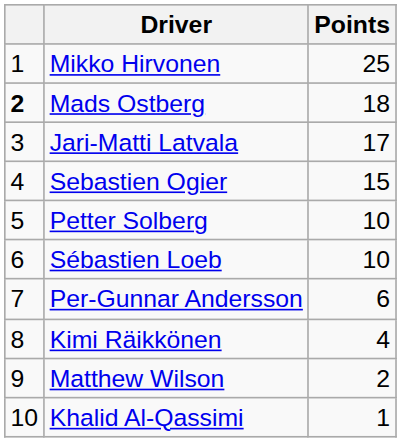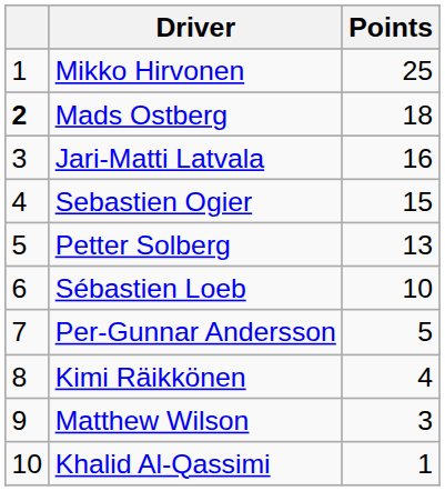Jari-Matti Latvala | Points: 17 -> 16
Petter Solberg | Points: 10 -> 13
Per-Gunnar Andersson | Points: 6 -> 5
Matthew Wilson | Points: 2 -> 3
